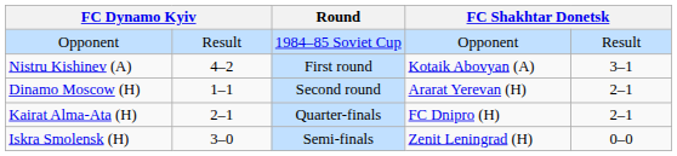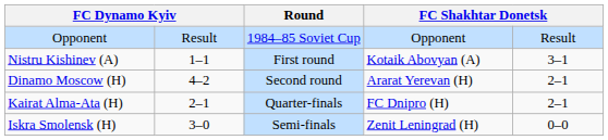Nistru Kishinev (A) | column 2: 4–2 -> 1–1
Dinamo Moscow (H) | column 2: 1–1 -> 4–2
